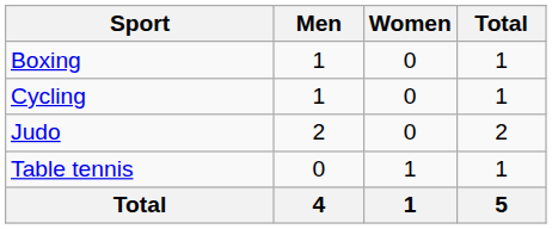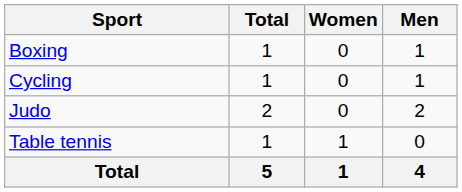columns swapped: Men <-> Total
